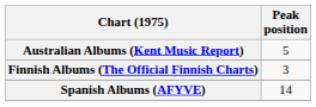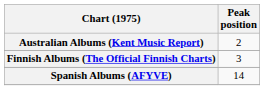Australian Albums (Kent Music Report) | Peak position: 5 -> 2
